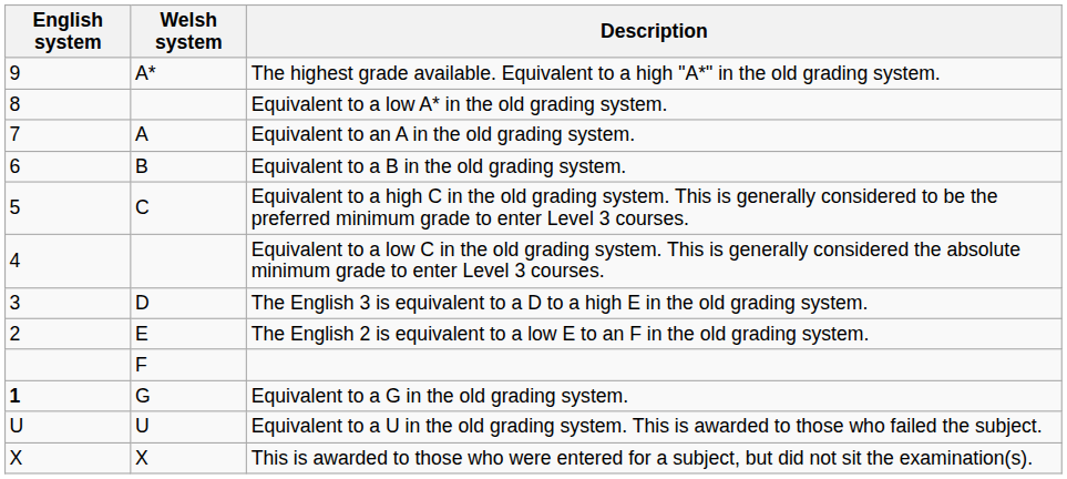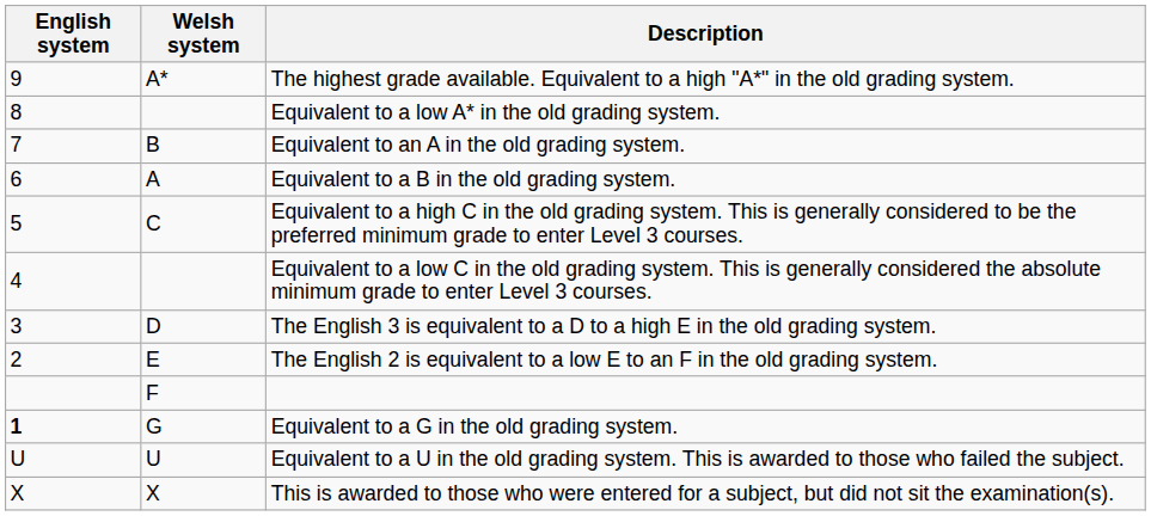Equivalent to an A in the old grading system. | Welsh system: A -> B
Equivalent to a B in the old grading system. | Welsh system: B -> A
